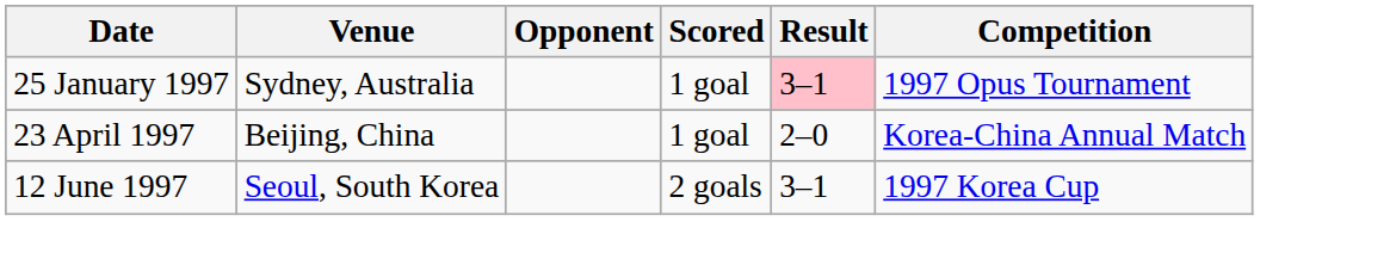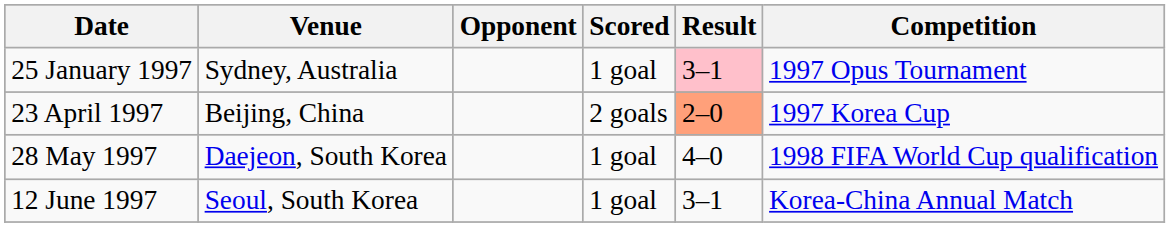23 April 1997 | Scored: 1 goal -> 2 goals
23 April 1997 | Result: no background -> lightsalmon background
23 April 1997 | Competition: Korea-China Annual Match -> 1997 Korea Cup
+ row: 28 May 1997 | Daejeon, South Korea | 1 goal | 4–0 | 1998 FIFA World Cup qualification
12 June 1997 | Scored: 2 goals -> 1 goal
12 June 1997 | Competition: 1997 Korea Cup -> Korea-China Annual Match
